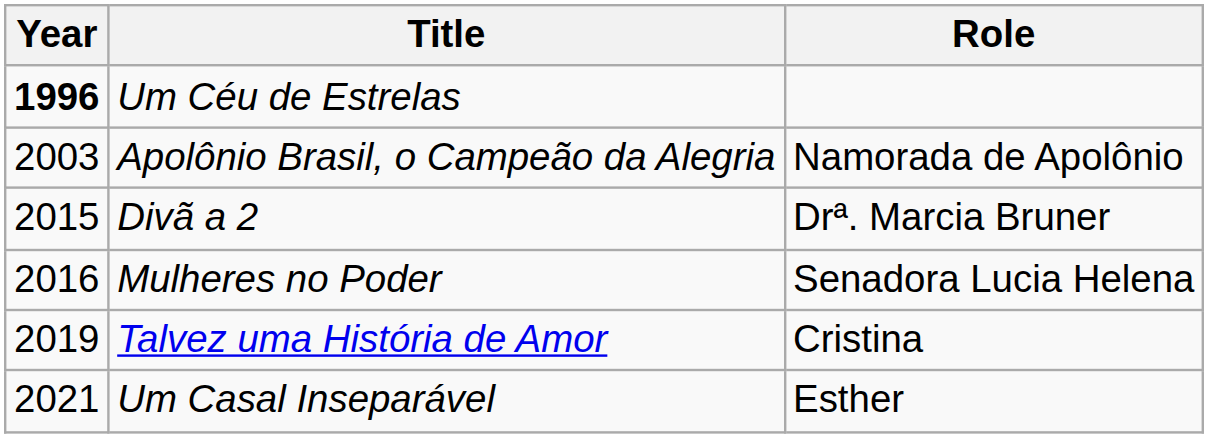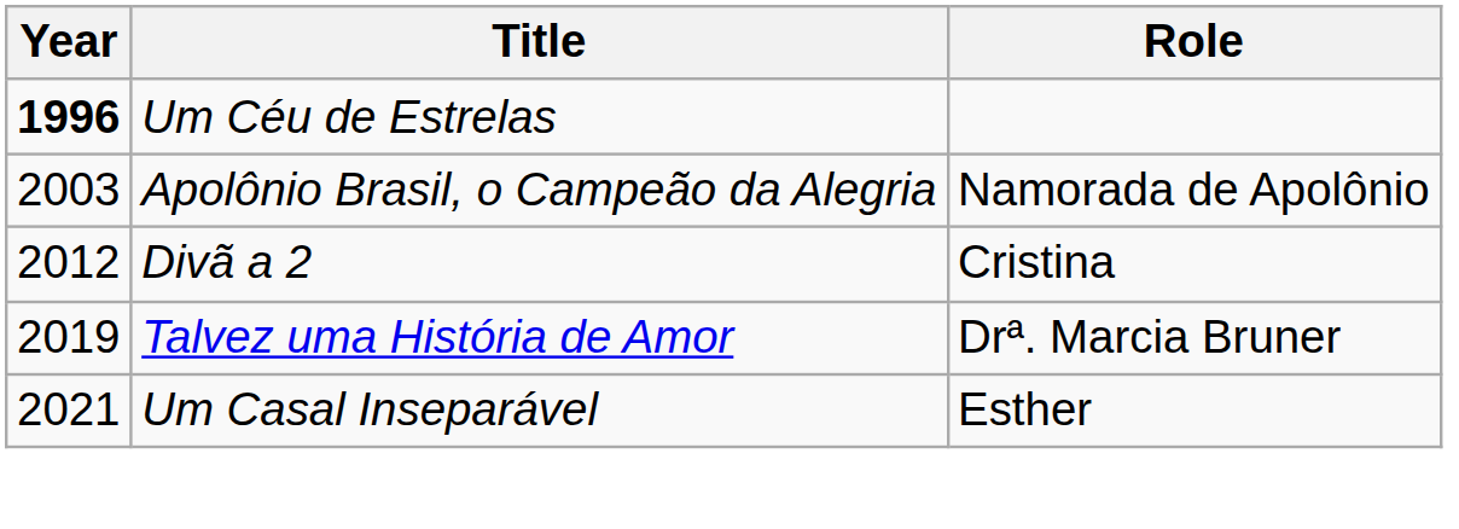Divã a 2 | Year: 2015 -> 2012
Divã a 2 | Role: Drª. Marcia Bruner -> Cristina
- row: 2016 | Mulheres no Poder | Senadora Lucia Helena
Talvez uma História de Amor | Role: Cristina -> Drª. Marcia Bruner
